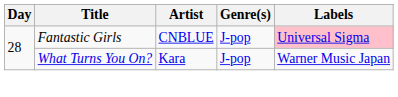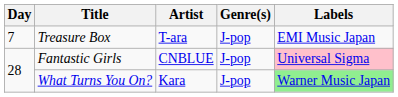+ row: 7 | Treasure Box | T-ara | J-pop | EMI Music Japan
What Turns You On? | Labels: no background -> lightgreen background
